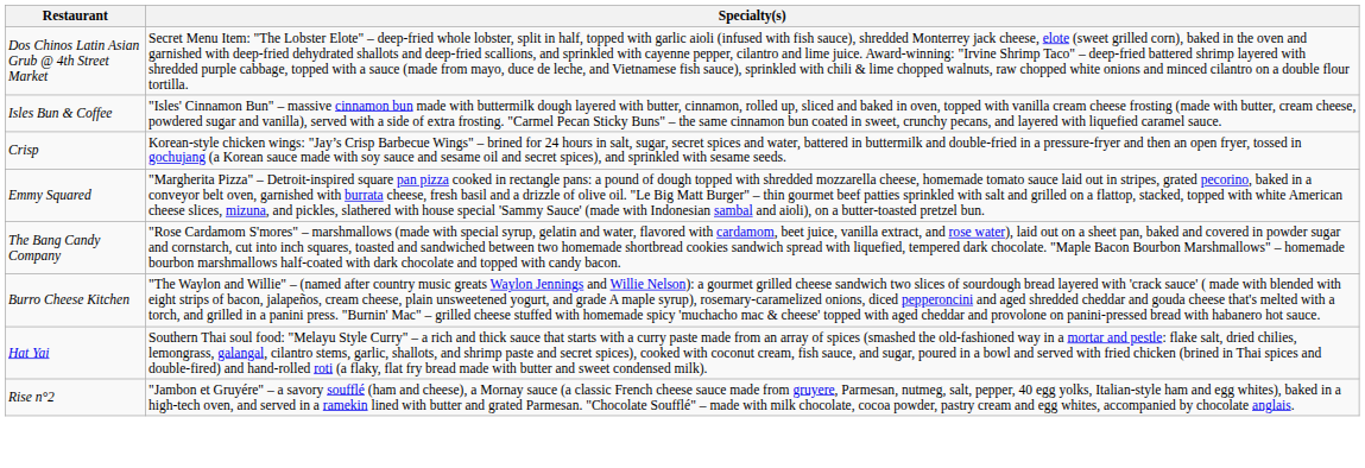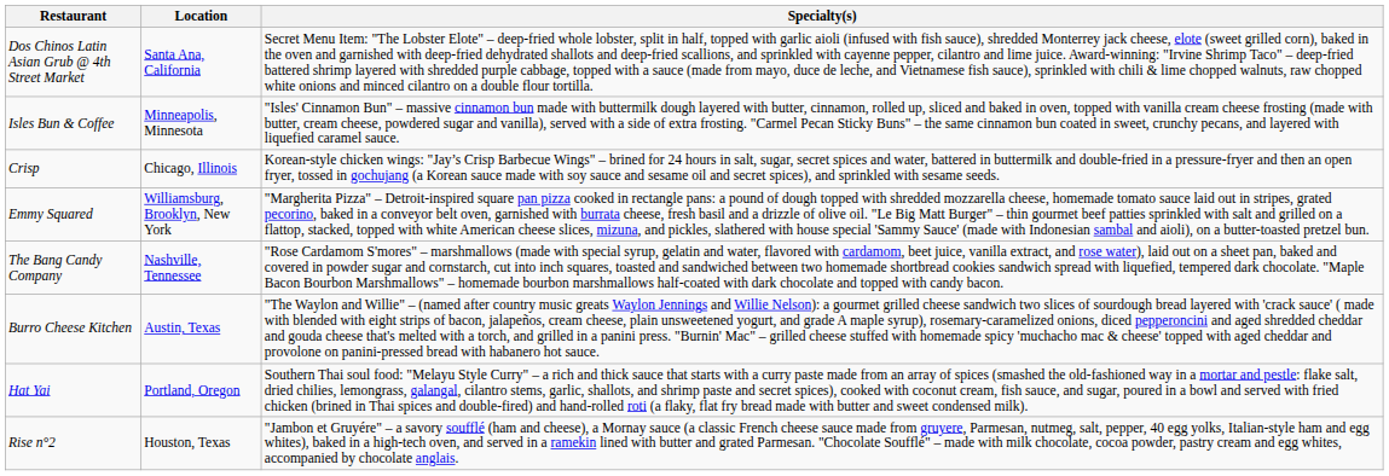+ column: Location | Santa Ana, California | Minneapolis, Minnesota | Chicago, Illinois | Williamsburg, Brooklyn, New York | Nashville, Tennessee | Austin, Texas | Portland, Oregon | Houston, Texas
